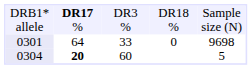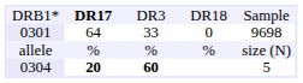rows swapped: allele <-> 0301
0304 | column 3: normal -> bold
